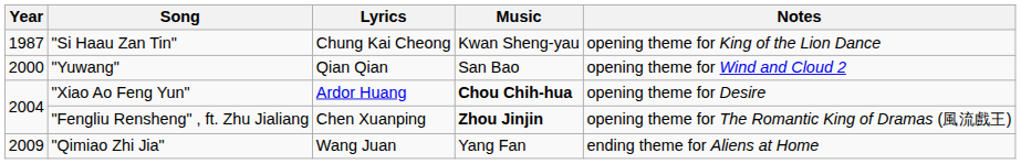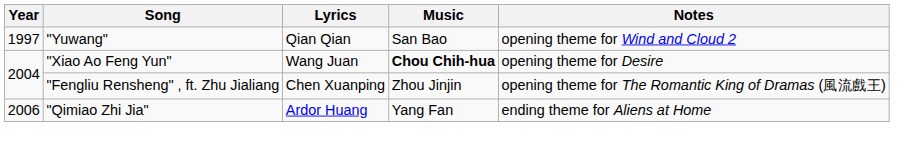- row: 1987 | "Si Haau Zan Tin" | Chung Kai Cheong | Kwan Sheng-yau | opening theme for King of the Lion Dance
"Yuwang" | Year: 2000 -> 1997
"Xiao Ao Feng Yun" | Lyrics: Ardor Huang -> Wang Juan
"Fengliu Rensheng" , ft. Zhu Jialiang | Music: bold -> normal
"Qimiao Zhi Jia" | Year: 2009 -> 2006
"Qimiao Zhi Jia" | Lyrics: Wang Juan -> Ardor Huang
